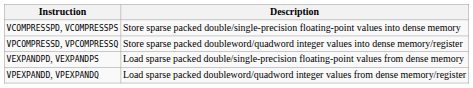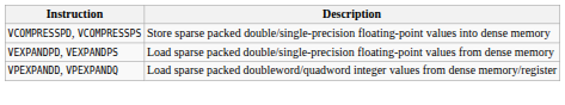- row: VPCOMPRESSD, VPCOMPRESSQ | Store sparse packed doubleword/quadword integer values into dense memory/register
